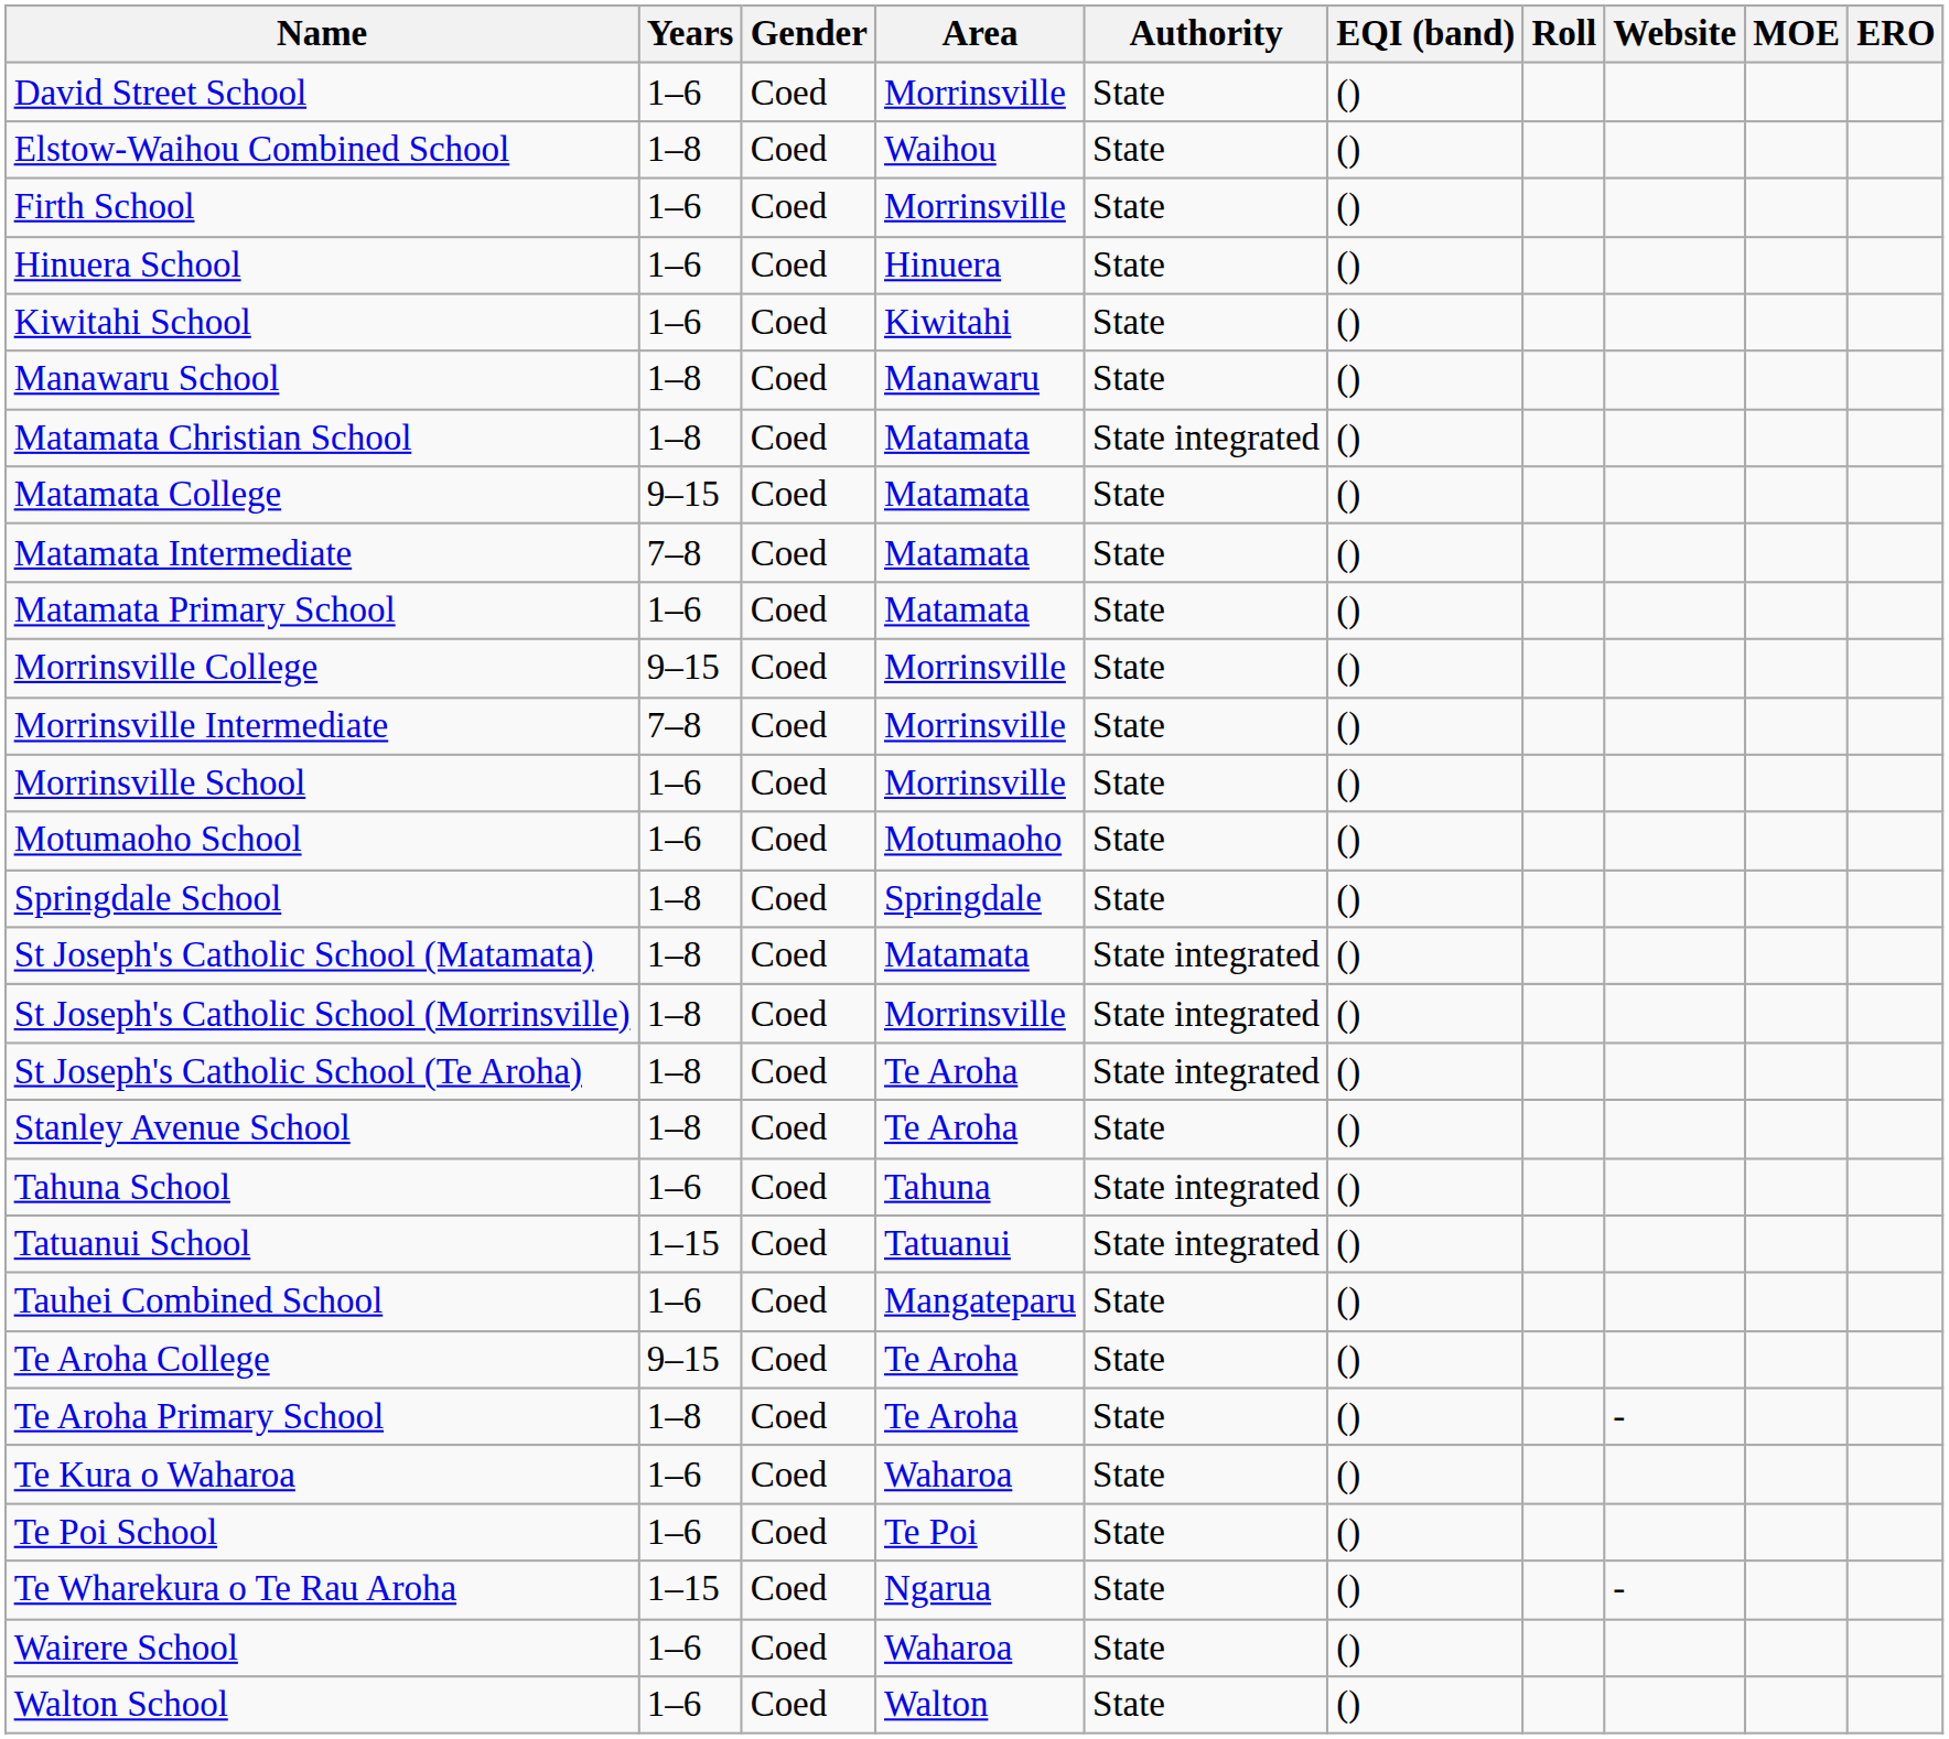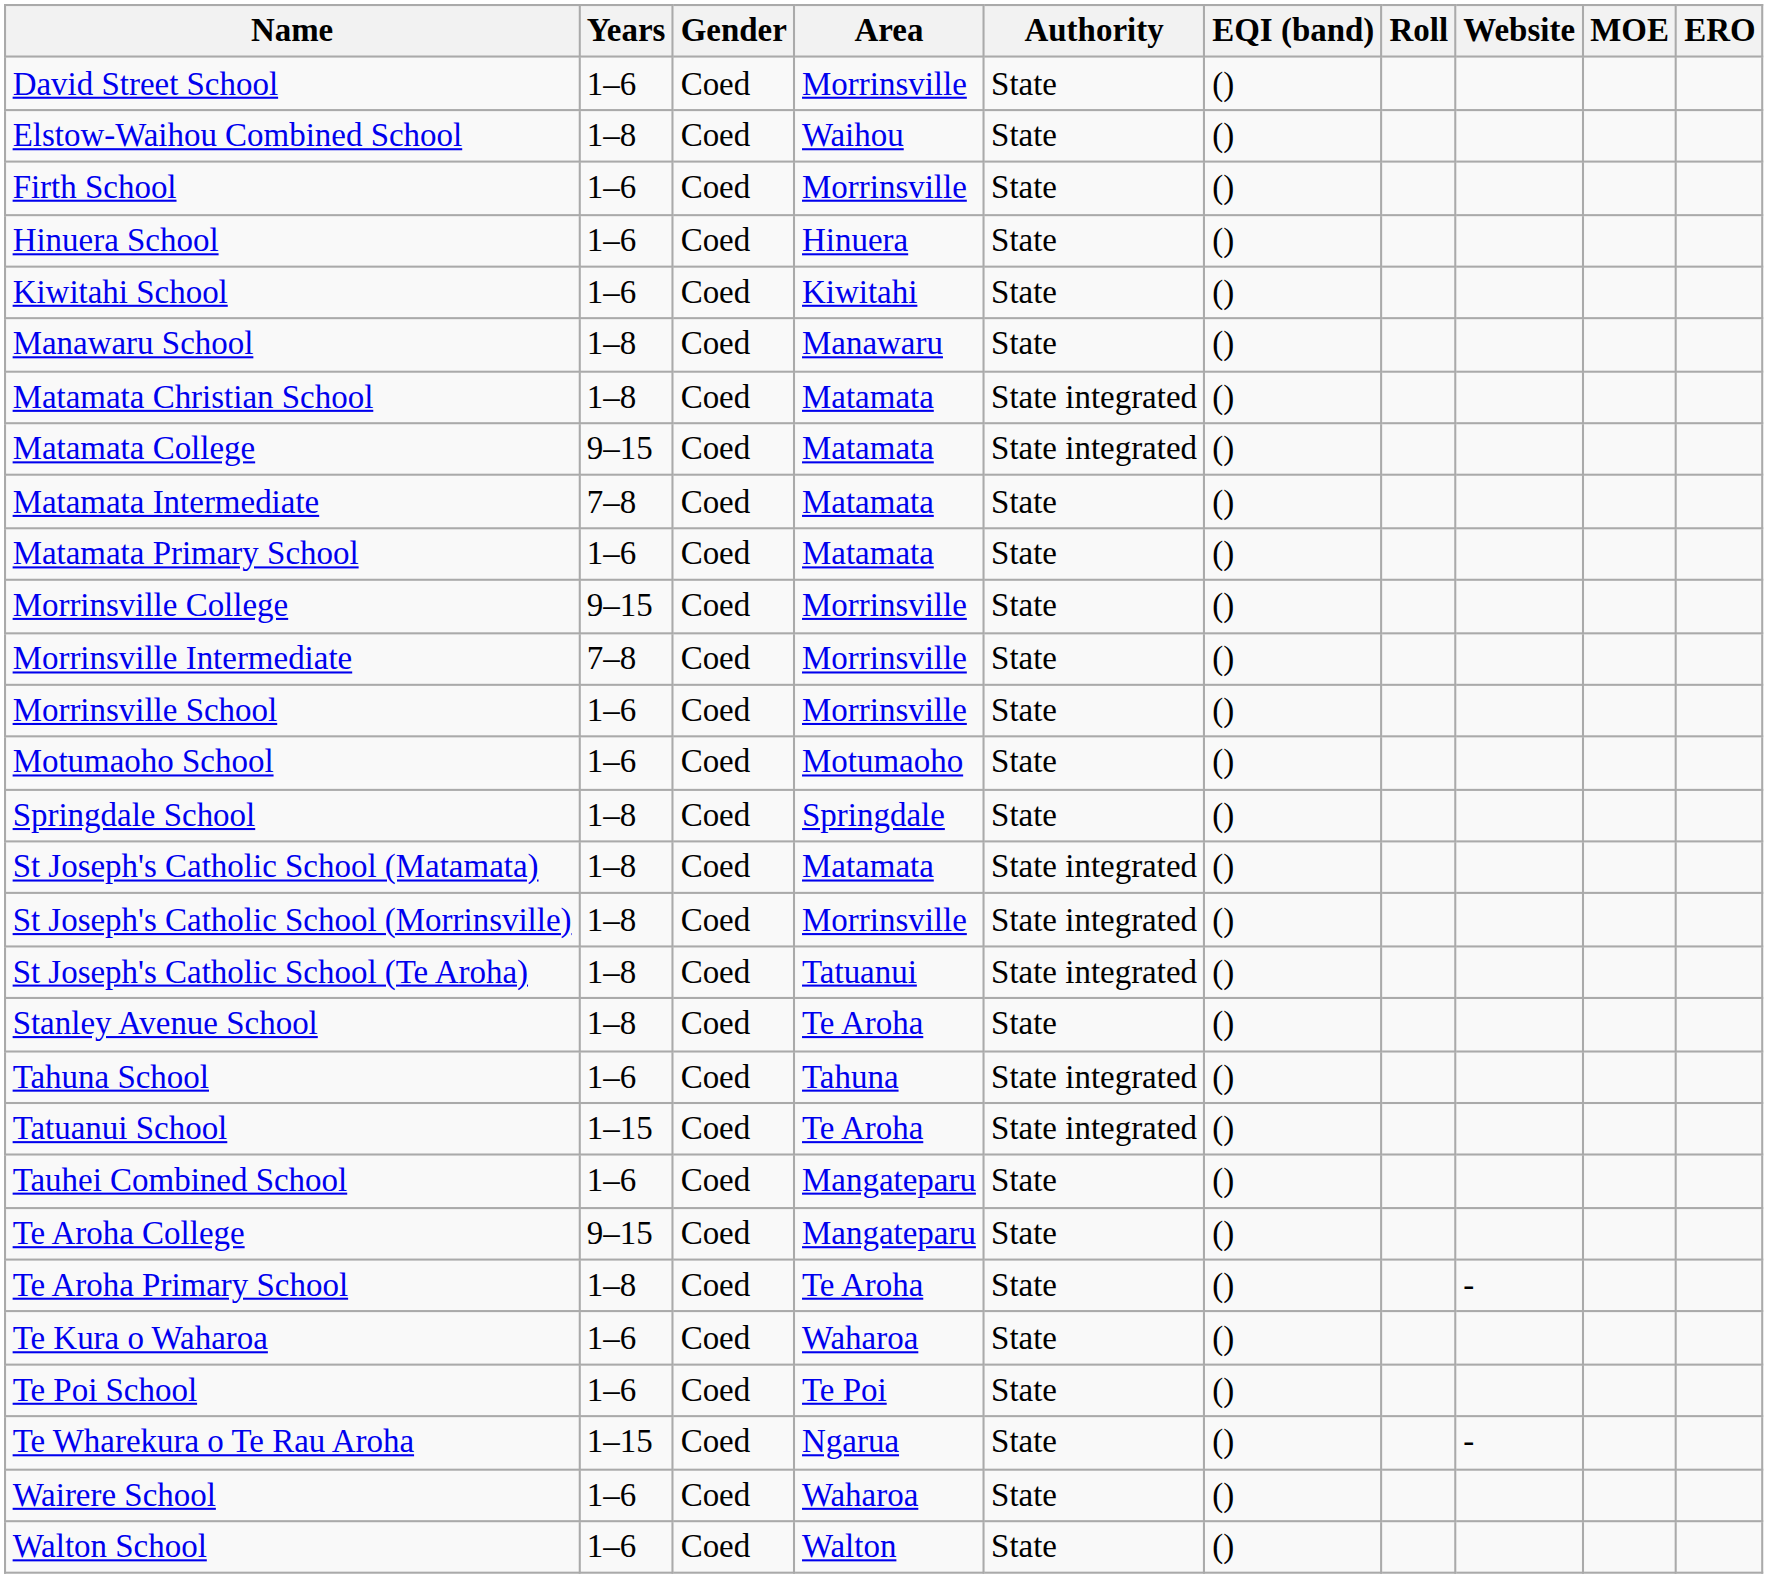Matamata College | Authority: State -> State integrated
St Joseph's Catholic School (Te Aroha) | Area: Te Aroha -> Tatuanui
Tatuanui School | Area: Tatuanui -> Te Aroha
Te Aroha College | Area: Te Aroha -> Mangateparu
